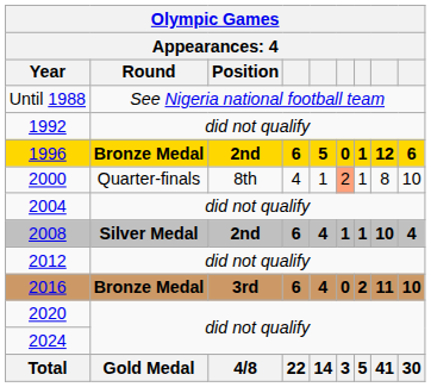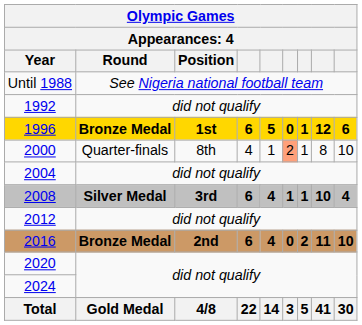1996 | Position: 2nd -> 1st
2008 | Position: 2nd -> 3rd
2016 | Position: 3rd -> 2nd
